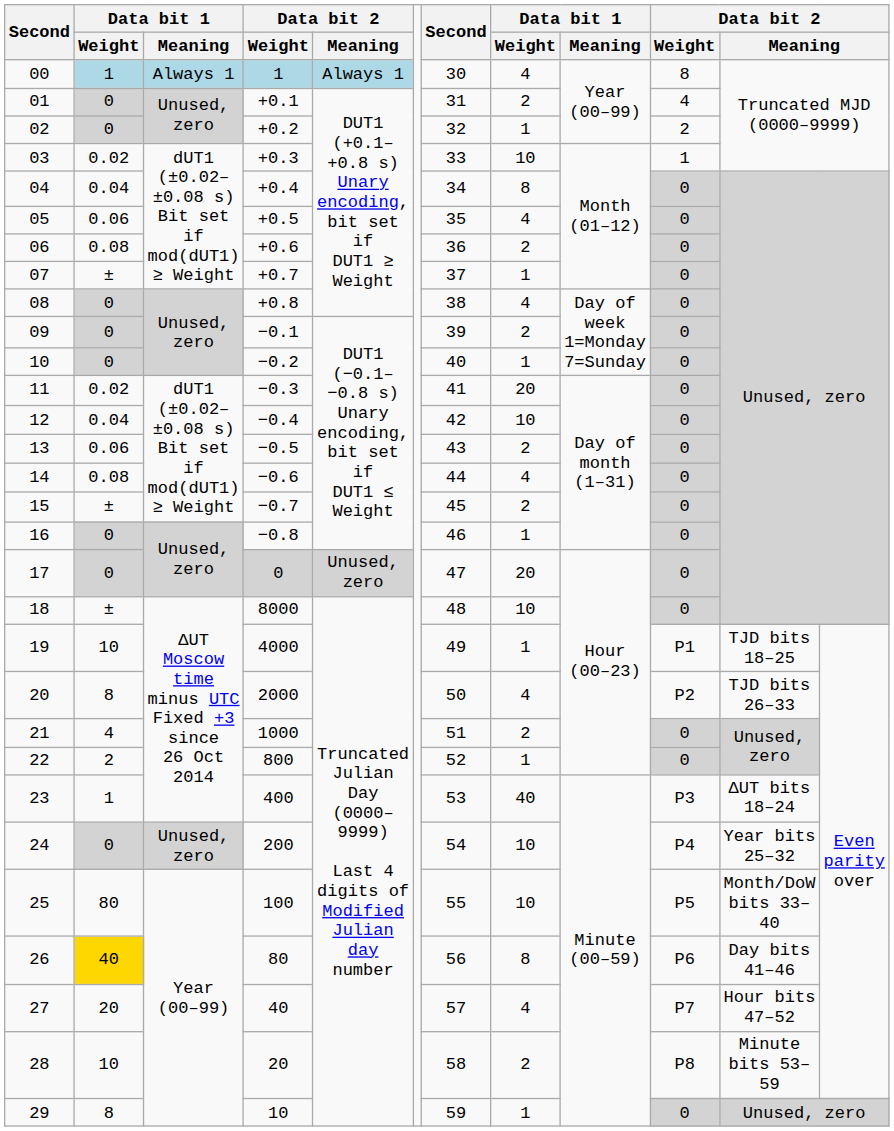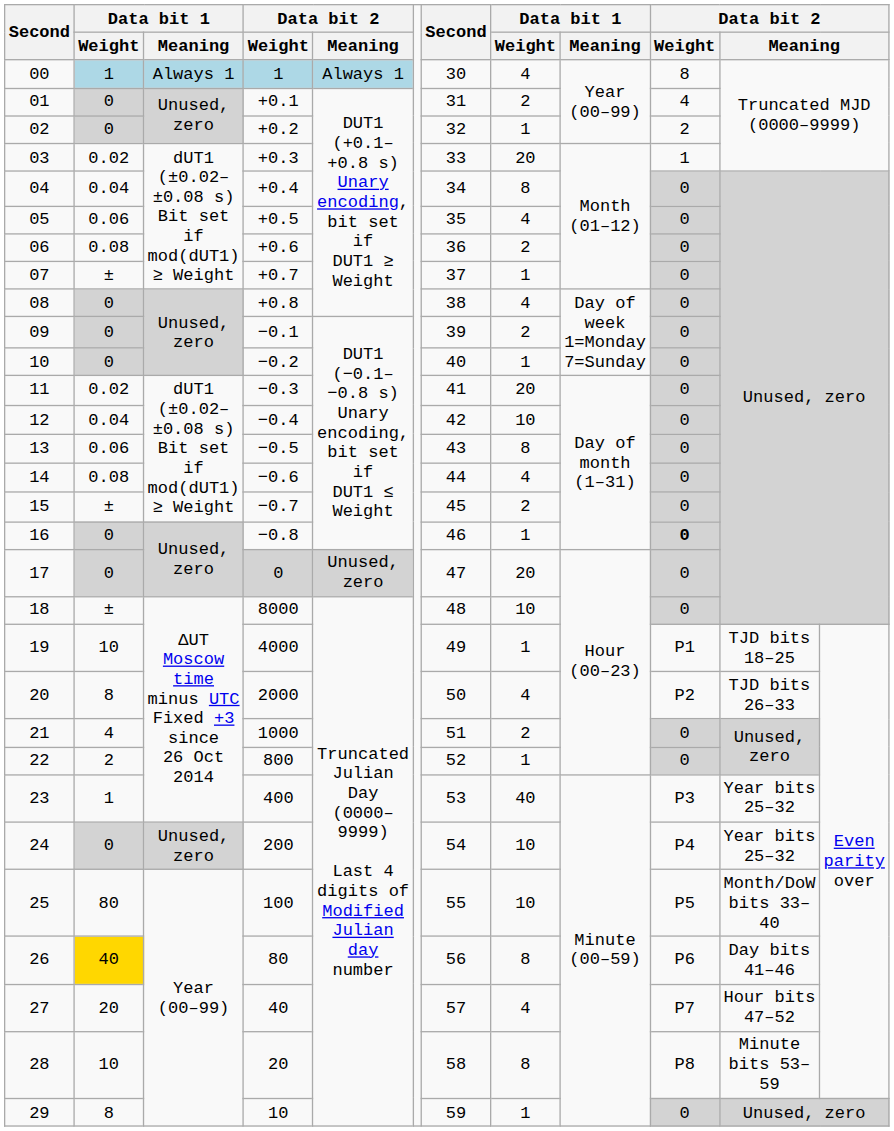03 | column 8: 10 -> 20
13 | column 8: 2 -> 8
16 | column 10: normal -> bold
23 | column 11: ΔUT bits 18–24 -> Year bits 25–32
28 | column 8: 2 -> 8
